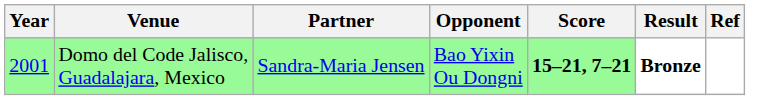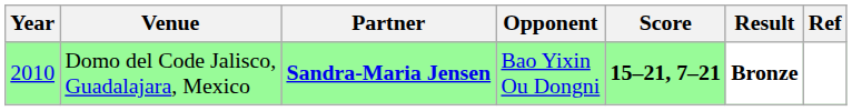Domo del Code Jalisco, Guadalajara, Mexico | Year: 2001 -> 2010
Domo del Code Jalisco, Guadalajara, Mexico | Partner: normal -> bold
